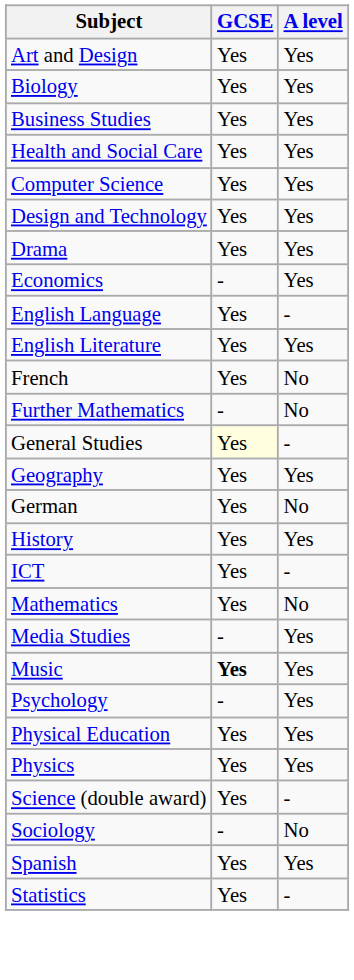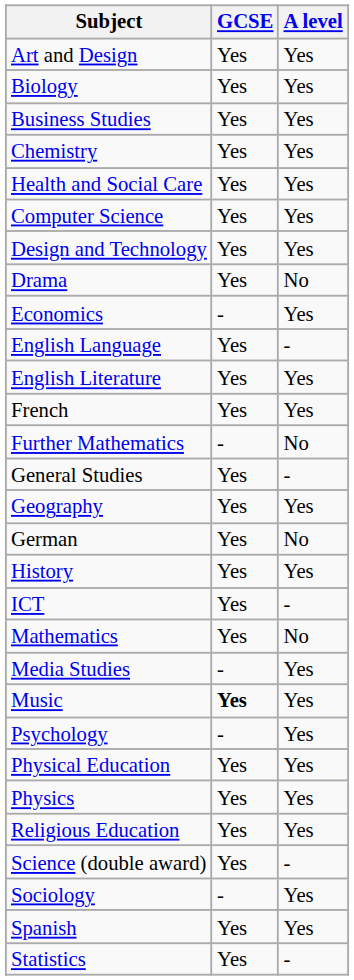+ row: Chemistry | Yes | Yes
Drama | A level: Yes -> No
French | A level: No -> Yes
General Studies | GCSE: lightyellow background -> no background
+ row: Religious Education | Yes | Yes
Sociology | A level: No -> Yes
